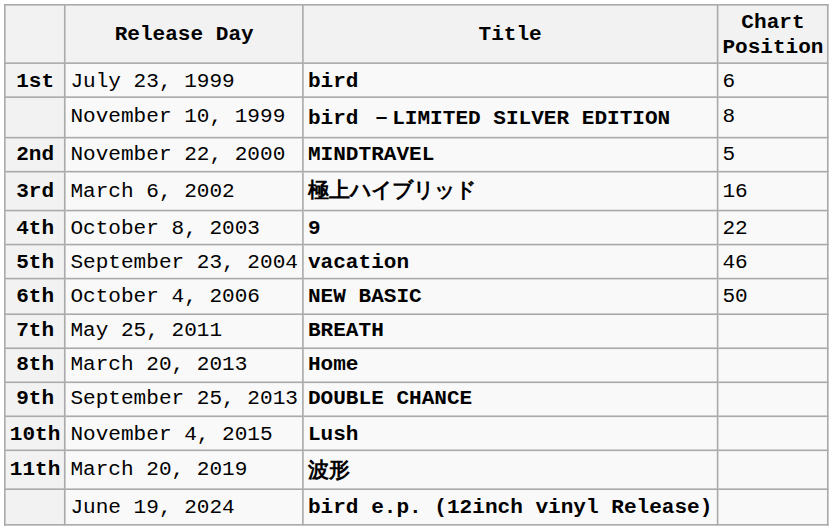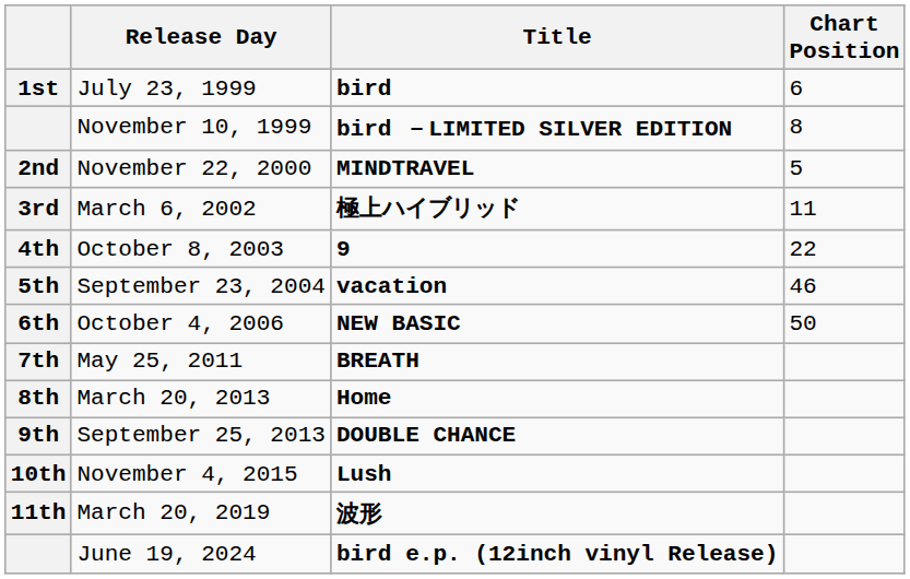March 6, 2002 | Chart Position: 16 -> 11
